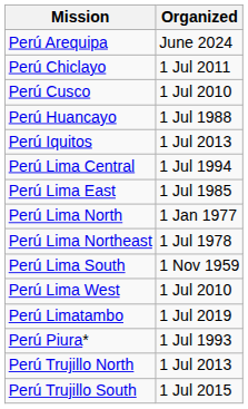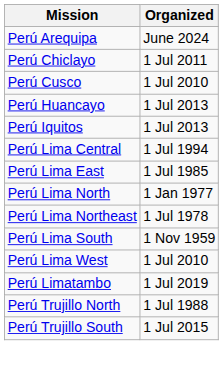Perú Huancayo | Organized: 1 Jul 1988 -> 1 Jul 2013
- row: Perú Piura* | 1 Jul 1993
Perú Trujillo North | Organized: 1 Jul 2013 -> 1 Jul 1988
